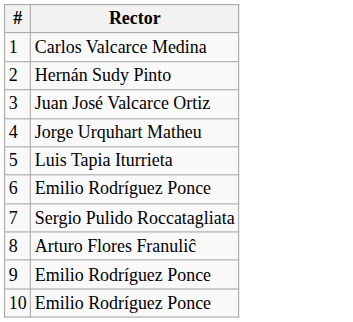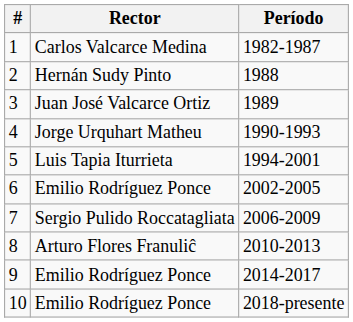+ column: Período | 1982-1987 | 1988 | 1989 | 1990-1993 | 1994-2001 | 2002-2005 | 2006-2009 | 2010-2013 | 2014-2017 | 2018-presente
